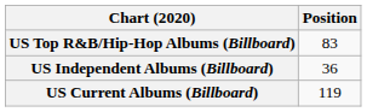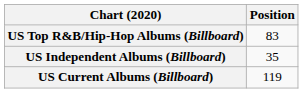US Independent Albums (Billboard) | Position: 36 -> 35
